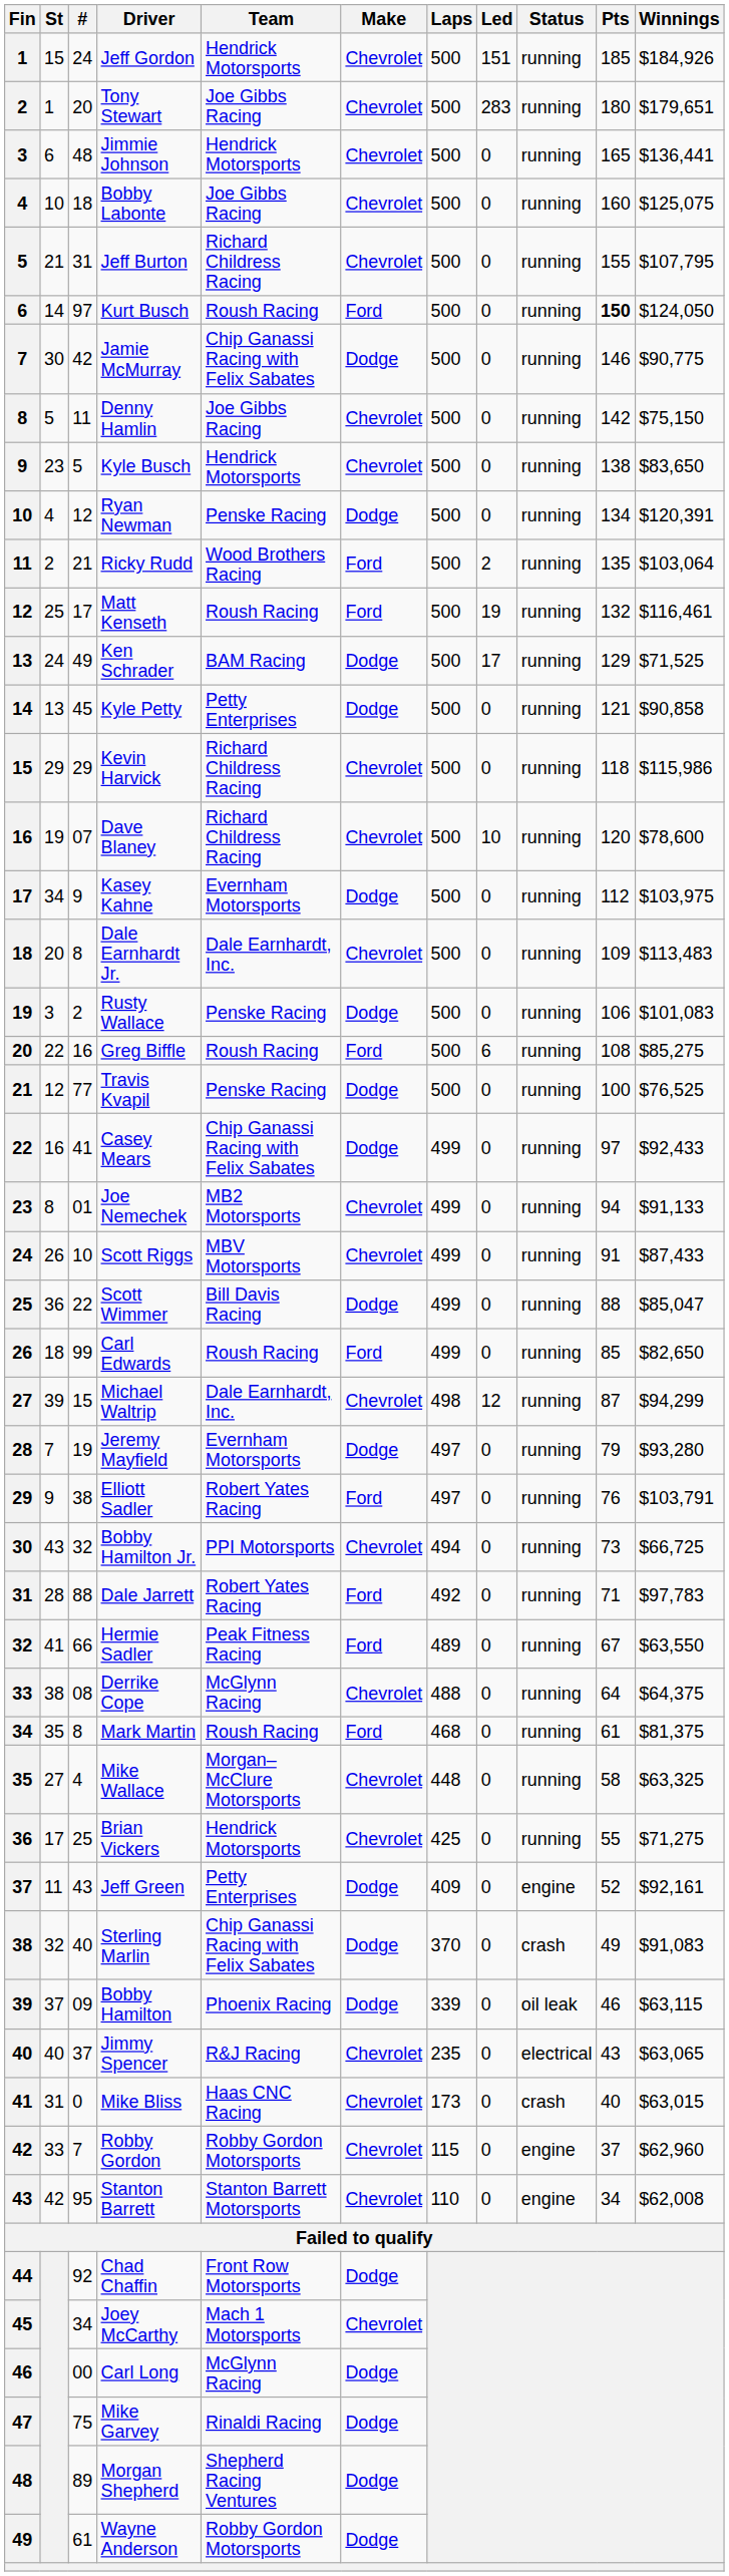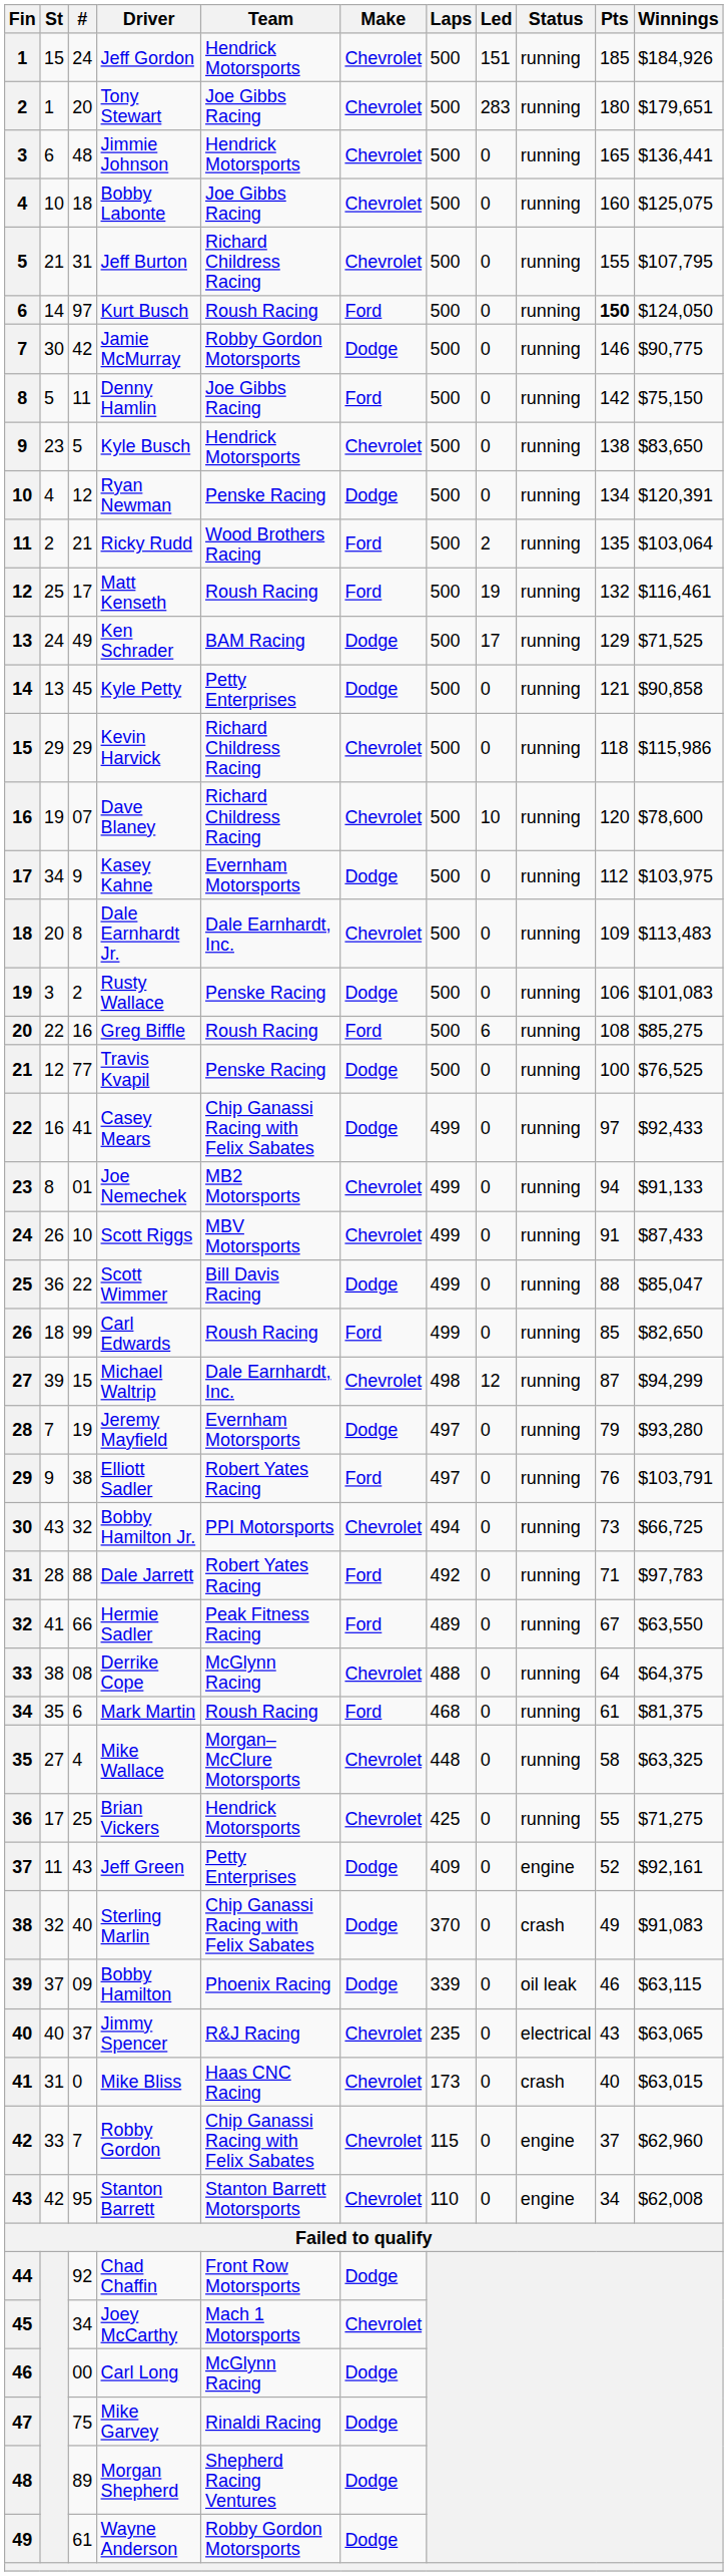Jamie McMurray | Team: Chip Ganassi Racing with Felix Sabates -> Robby Gordon Motorsports
Denny Hamlin | Make: Chevrolet -> Ford
Mark Martin | #: 8 -> 6
Robby Gordon | Team: Robby Gordon Motorsports -> Chip Ganassi Racing with Felix Sabates
